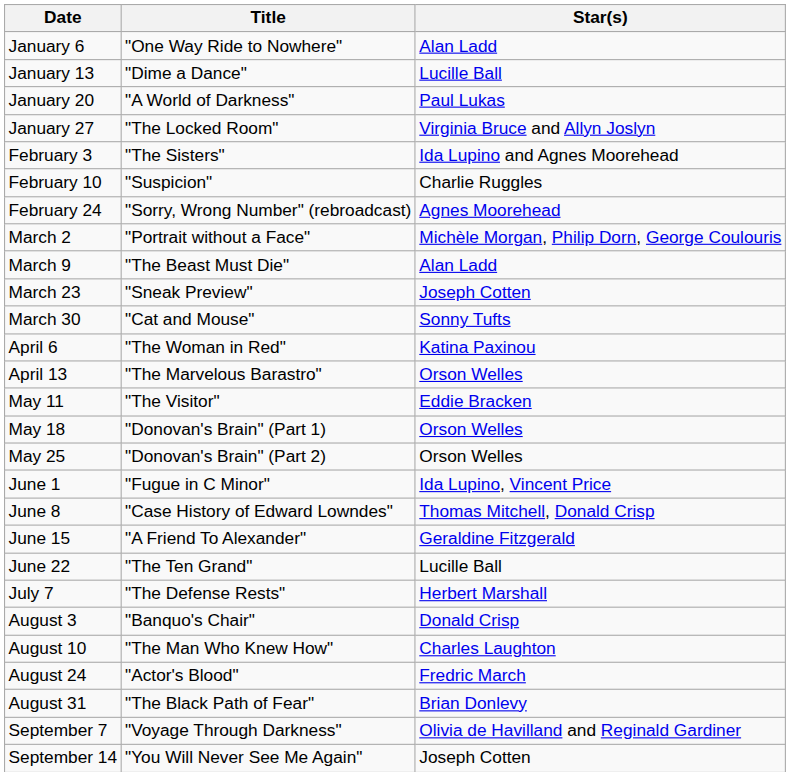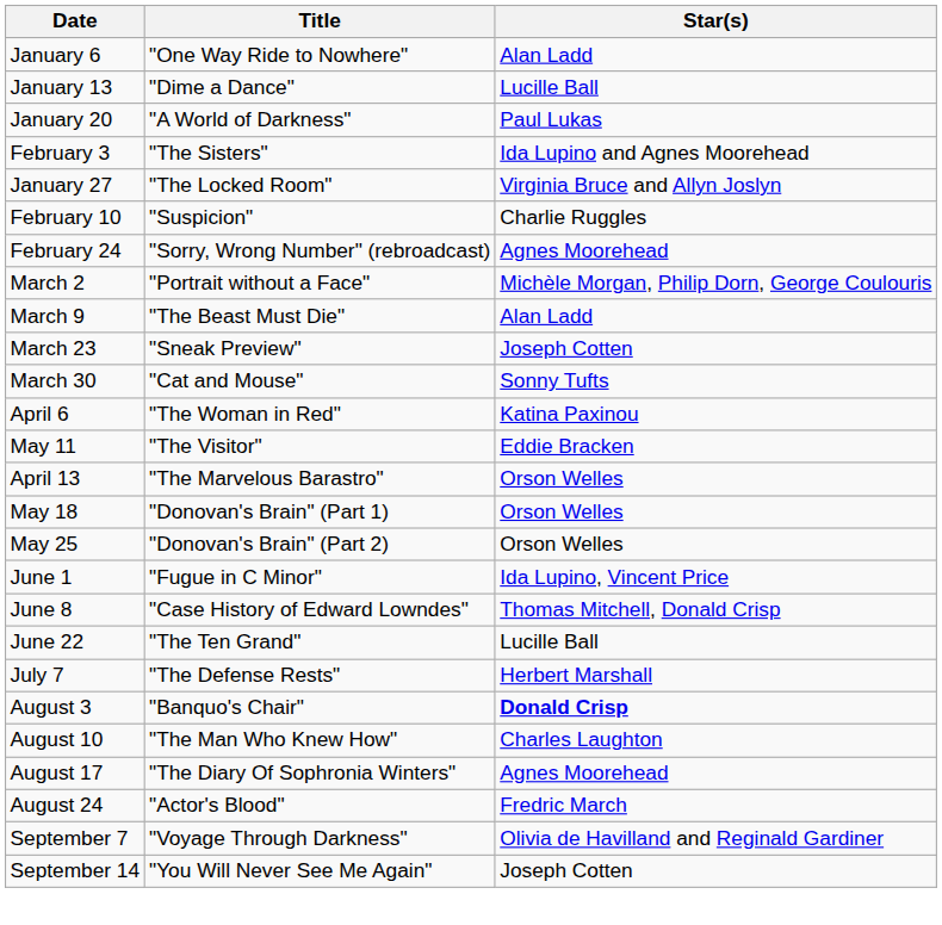rows swapped: January 27 <-> February 3
rows swapped: April 13 <-> May 11
- row: June 15 | "A Friend To Alexander" | Geraldine Fitzgerald
August 3 | Star(s): normal -> bold
+ row: August 17 | "The Diary Of Sophronia Winters" | Agnes Moorehead
- row: August 31 | "The Black Path of Fear" | Brian Donlevy
